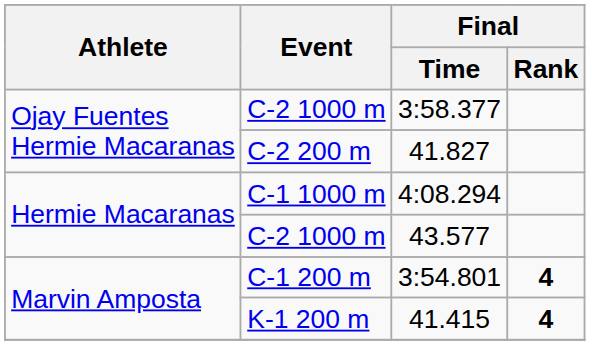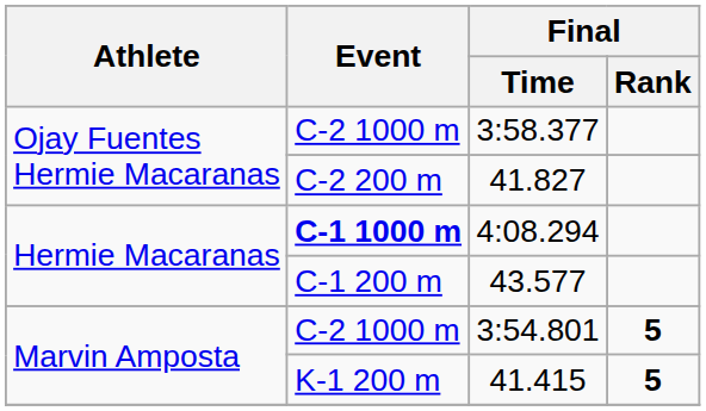4:08.294 | Event: normal -> bold
43.577 | Event: C-2 1000 m -> C-1 200 m
3:54.801 | Event: C-1 200 m -> C-2 1000 m
3:54.801 | Final / Rank: 4 -> 5
41.415 | Final / Rank: 4 -> 5
